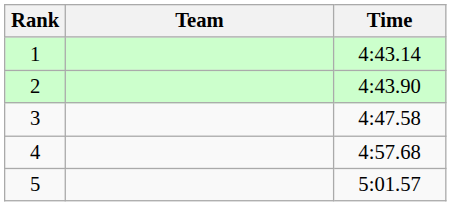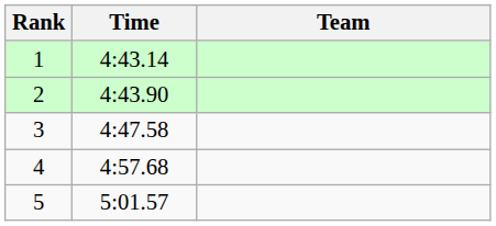columns swapped: Team <-> Time
